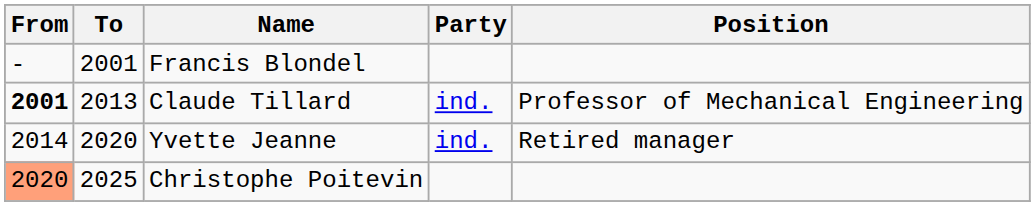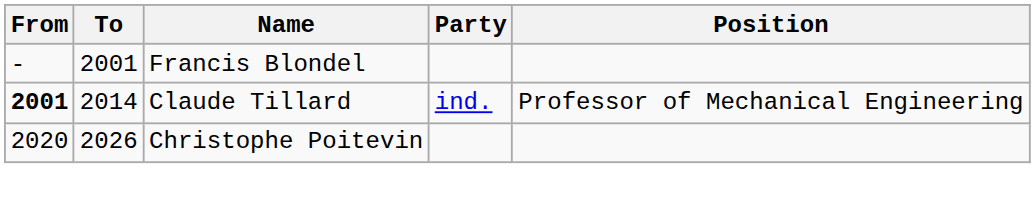Claude Tillard | To: 2013 -> 2014
- row: 2014 | 2020 | Yvette Jeanne | ind. | Retired manager
Christophe Poitevin | From: lightsalmon background -> no background
Christophe Poitevin | To: 2025 -> 2026
